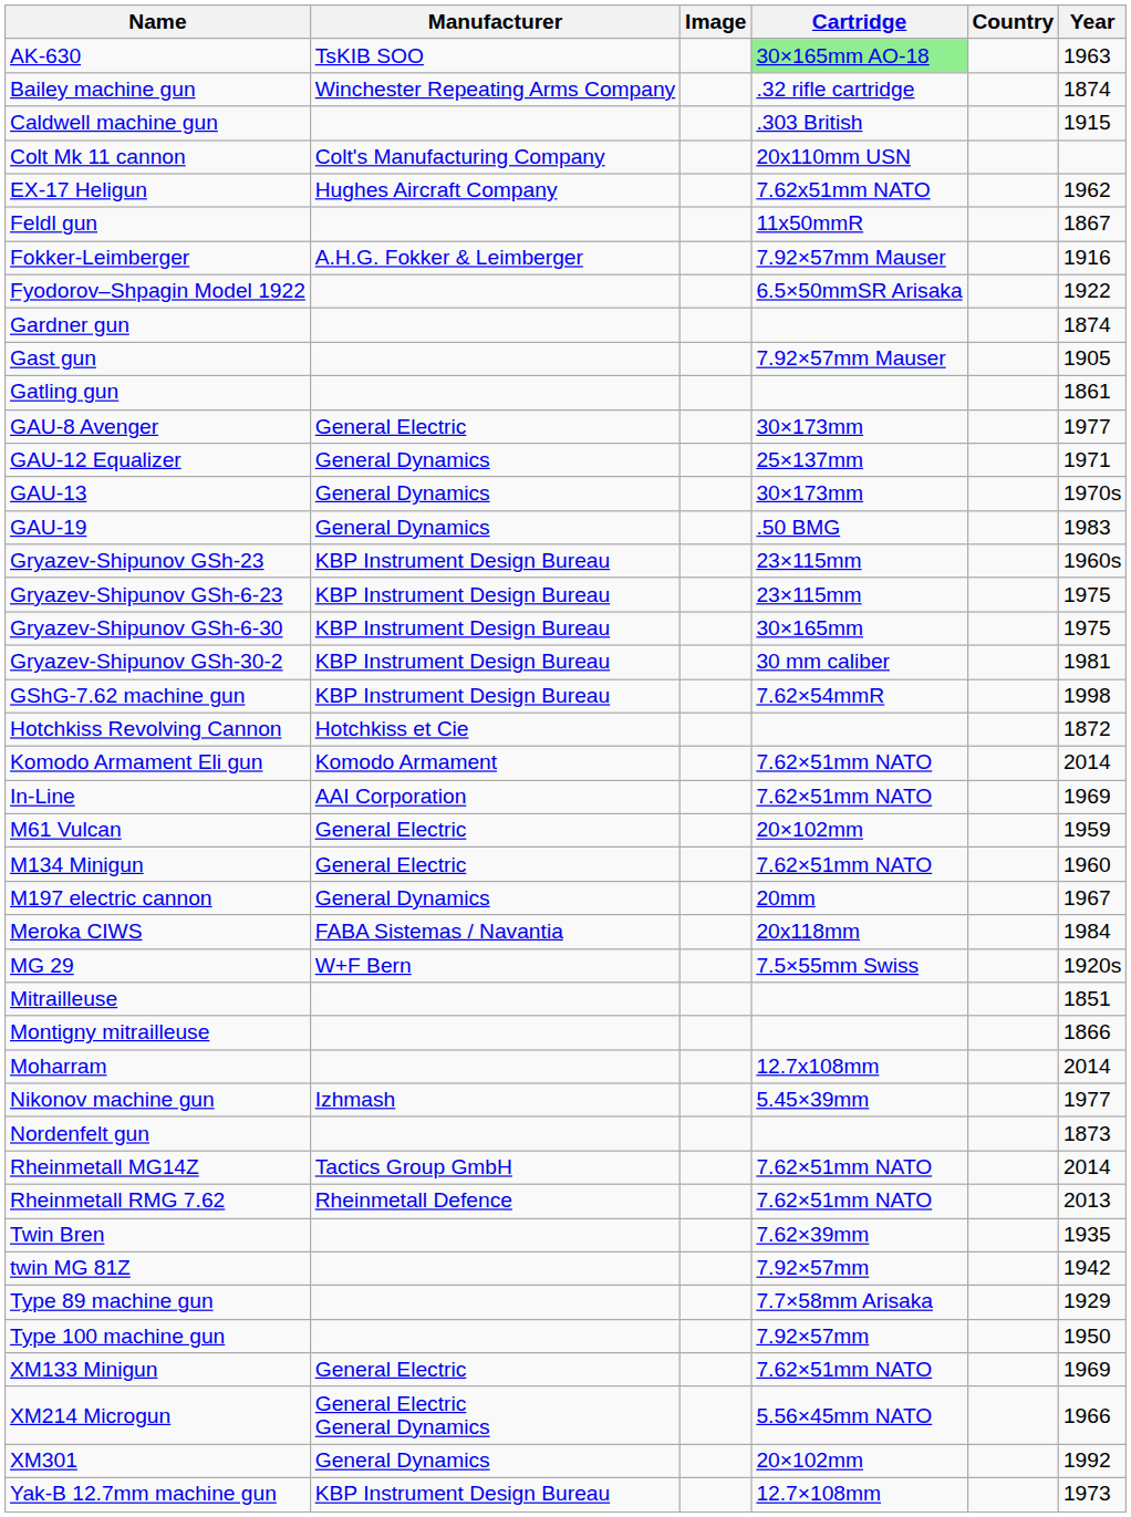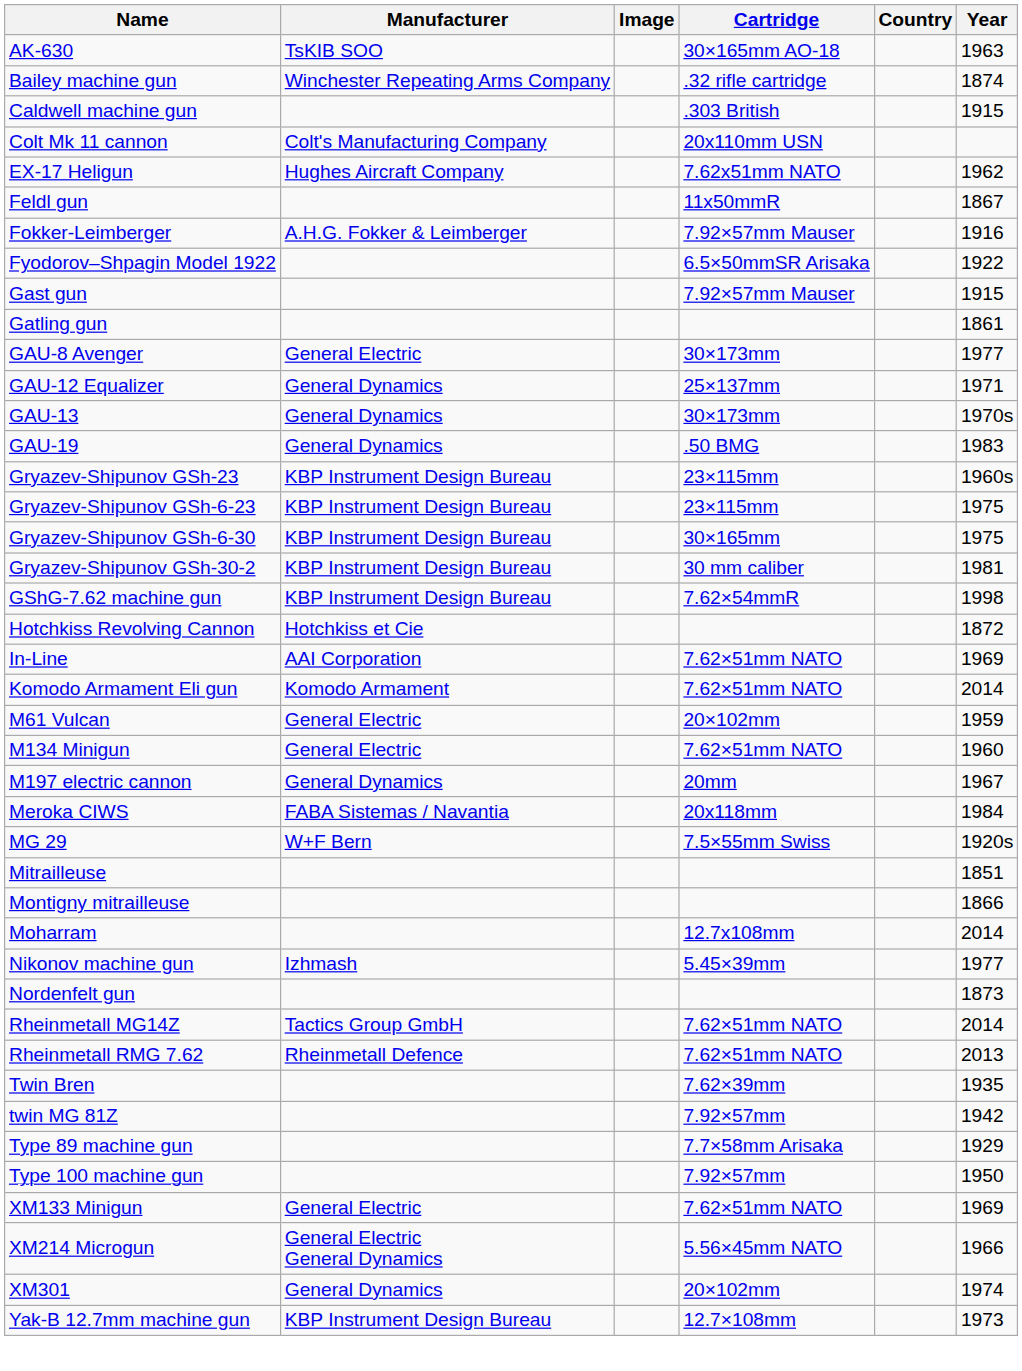AK-630 | Cartridge: lightgreen background -> no background
- row: Gardner gun | 1874
Gast gun | Year: 1905 -> 1915
rows swapped: In-Line <-> Komodo Armament Eli gun
XM301 | Year: 1992 -> 1974
